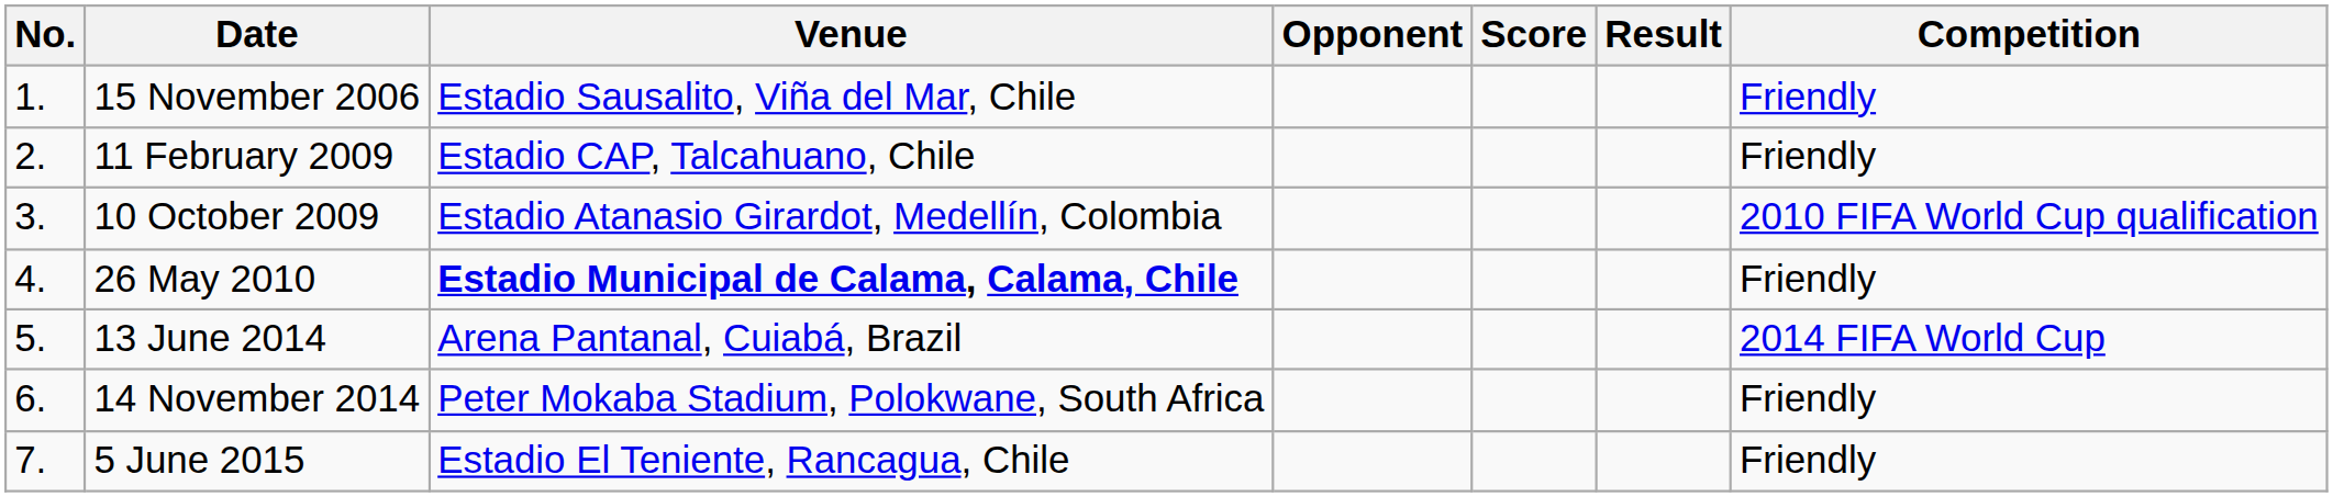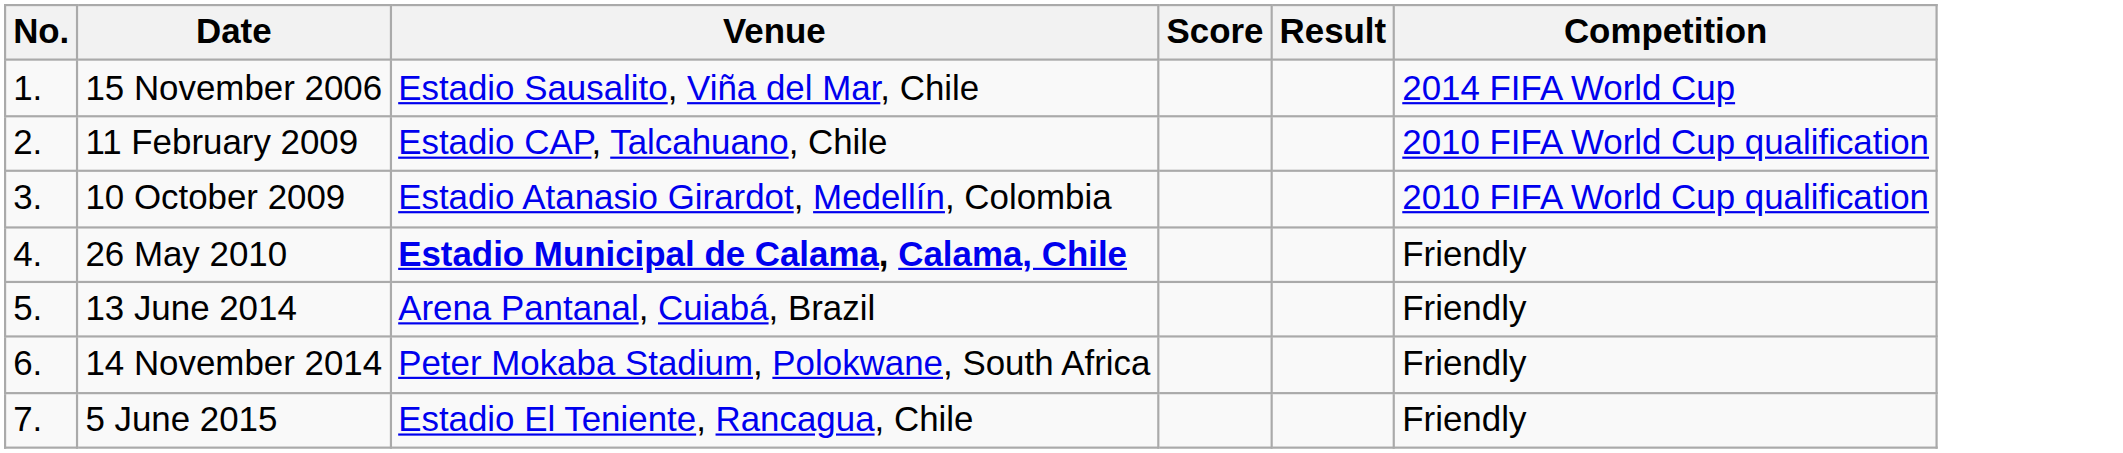- column: Opponent
15 November 2006 | Competition: Friendly -> 2014 FIFA World Cup
11 February 2009 | Competition: Friendly -> 2010 FIFA World Cup qualification
13 June 2014 | Competition: 2014 FIFA World Cup -> Friendly
